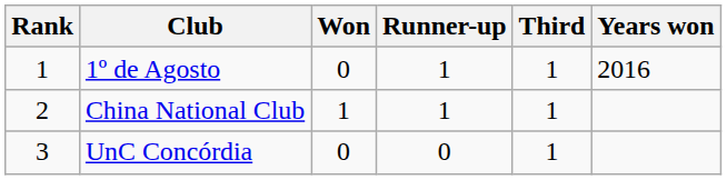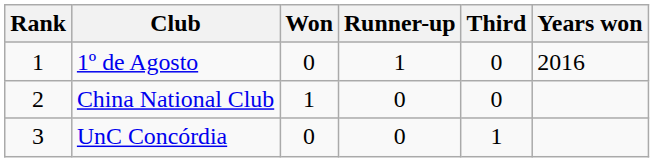1º de Agosto | Third: 1 -> 0
China National Club | Runner-up: 1 -> 0
China National Club | Third: 1 -> 0
